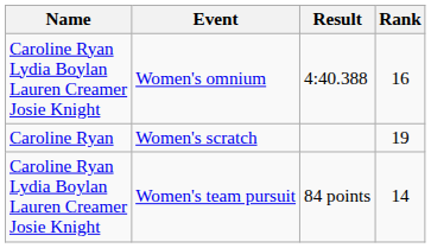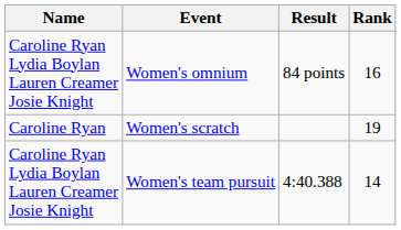Women's omnium | Result: 4:40.388 -> 84 points
Women's team pursuit | Result: 84 points -> 4:40.388
